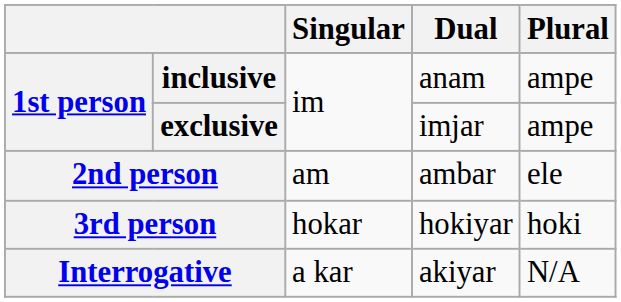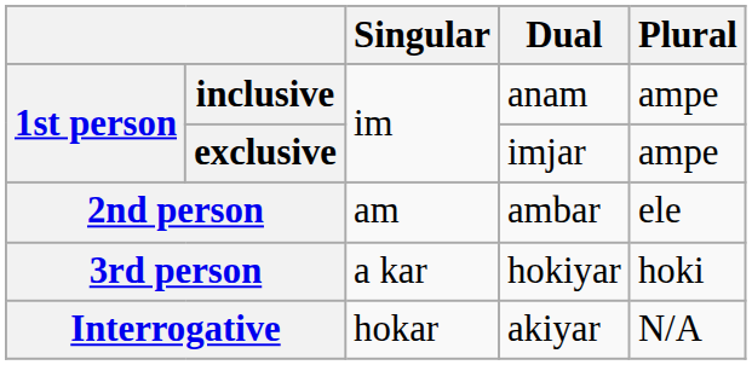3rd person | Singular: hokar -> a kar
Interrogative | Singular: a kar -> hokar
